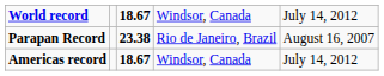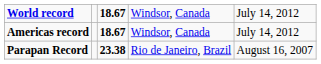rows swapped: Americas record <-> Parapan Record
